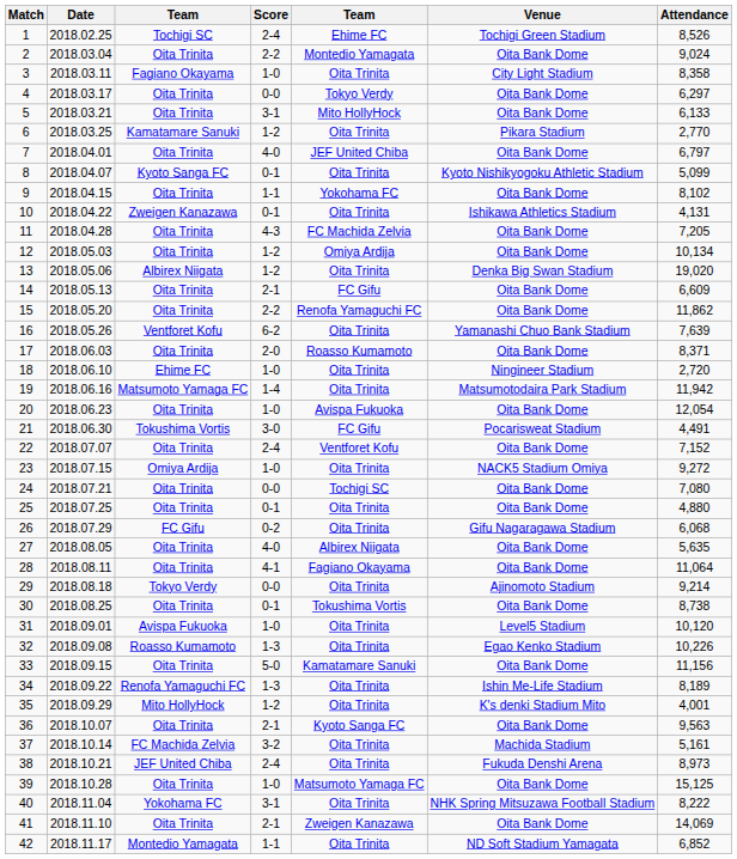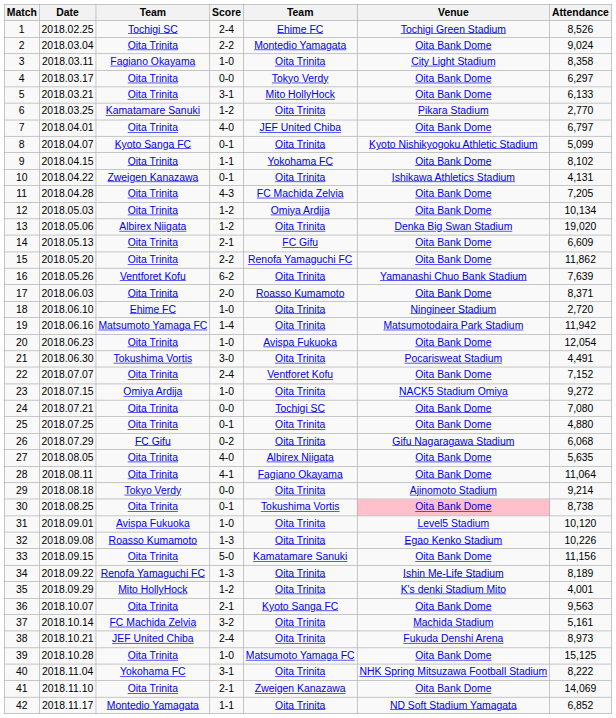21 | column 5: FC Gifu -> Oita Trinita
30 | Venue: no background -> pink background
